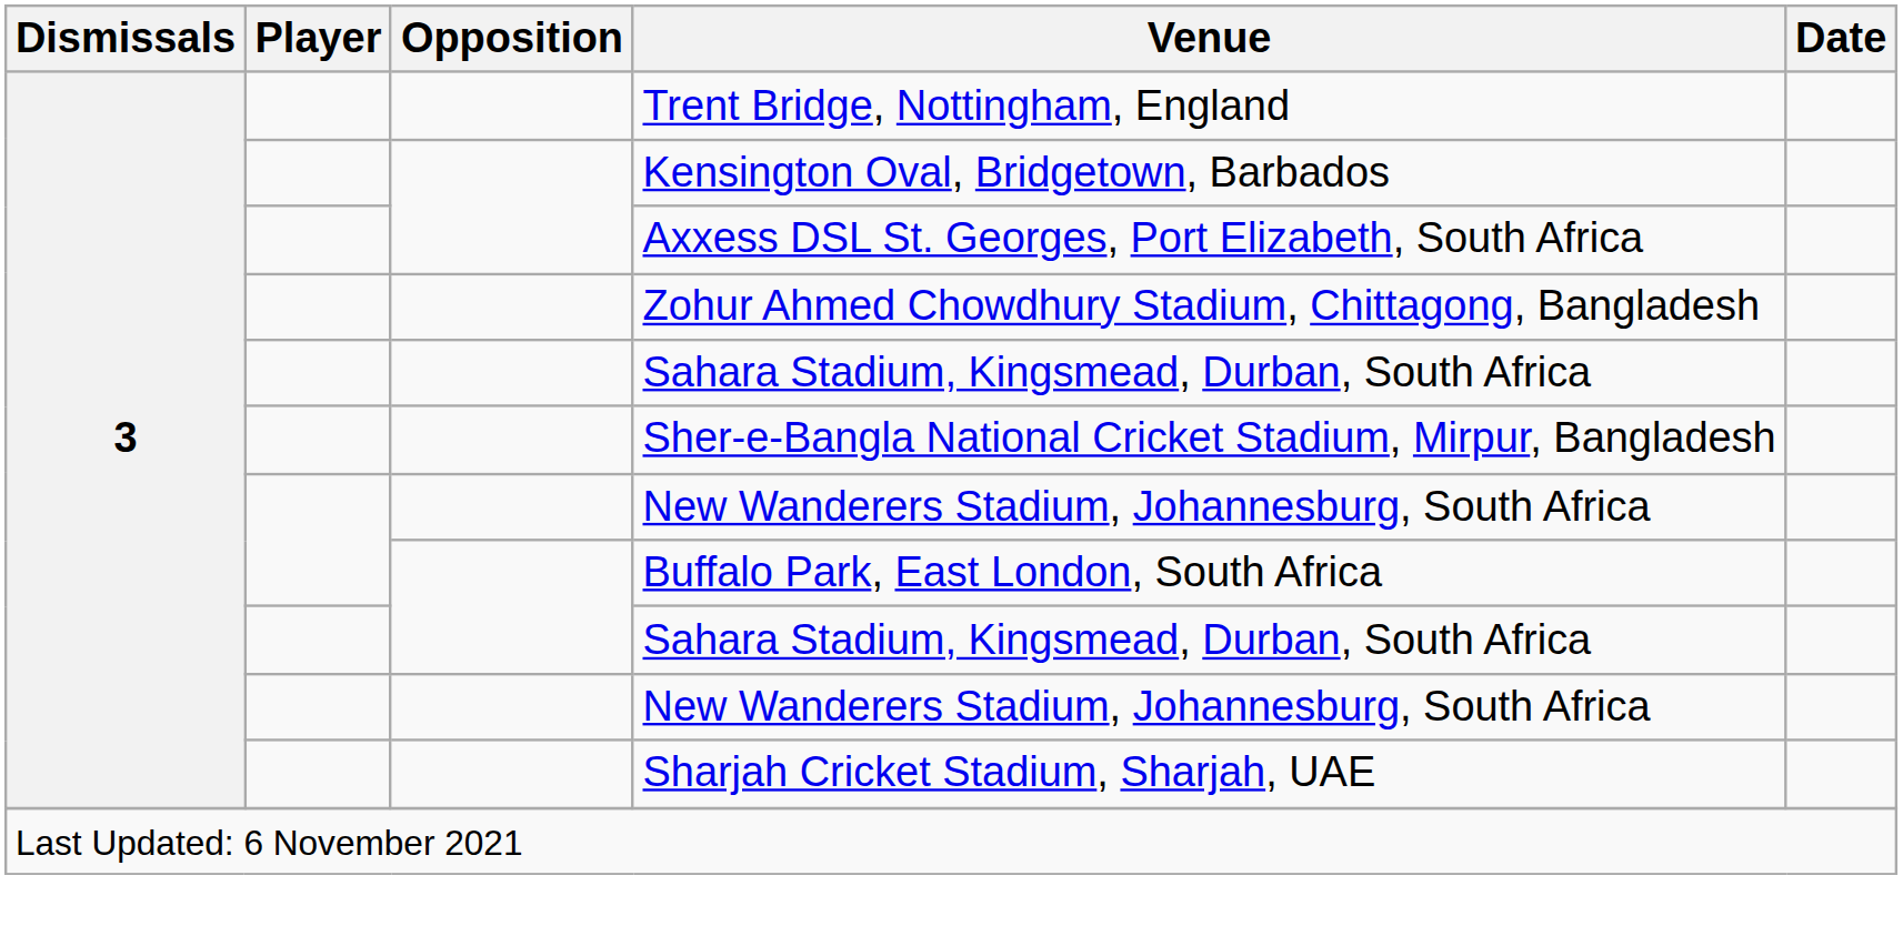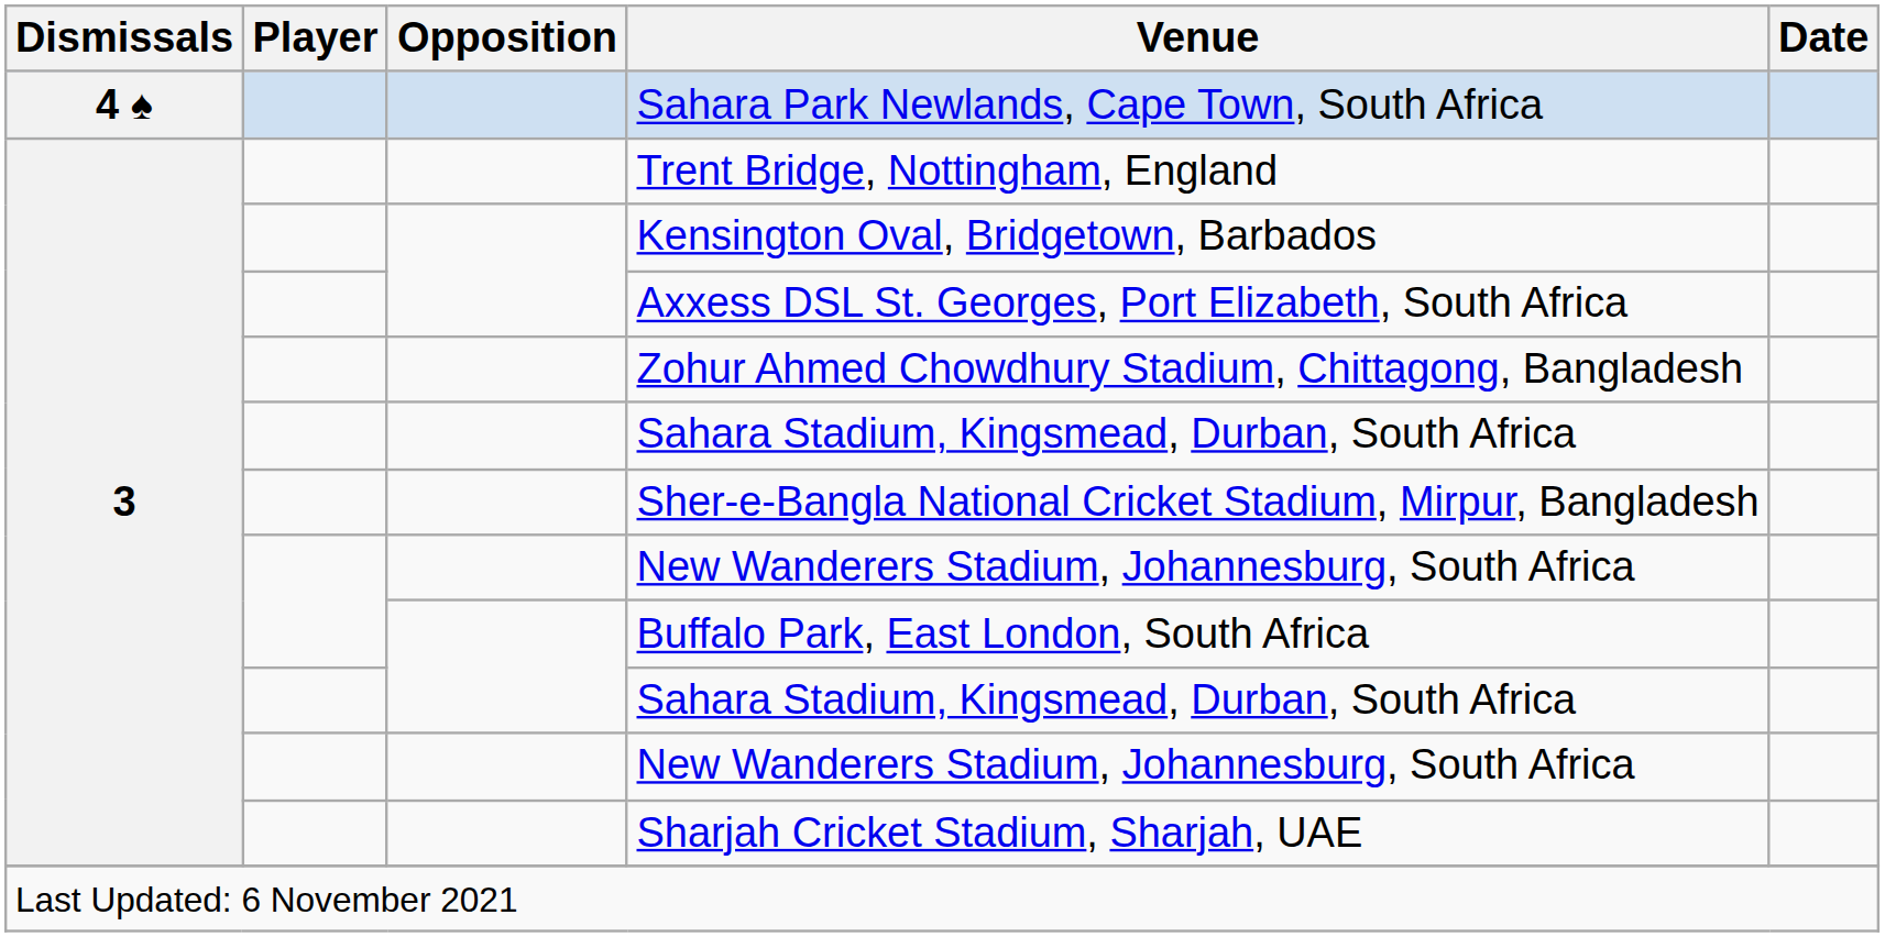+ row: 4 ♠ | Sahara Park Newlands, Cape Town, South Africa
